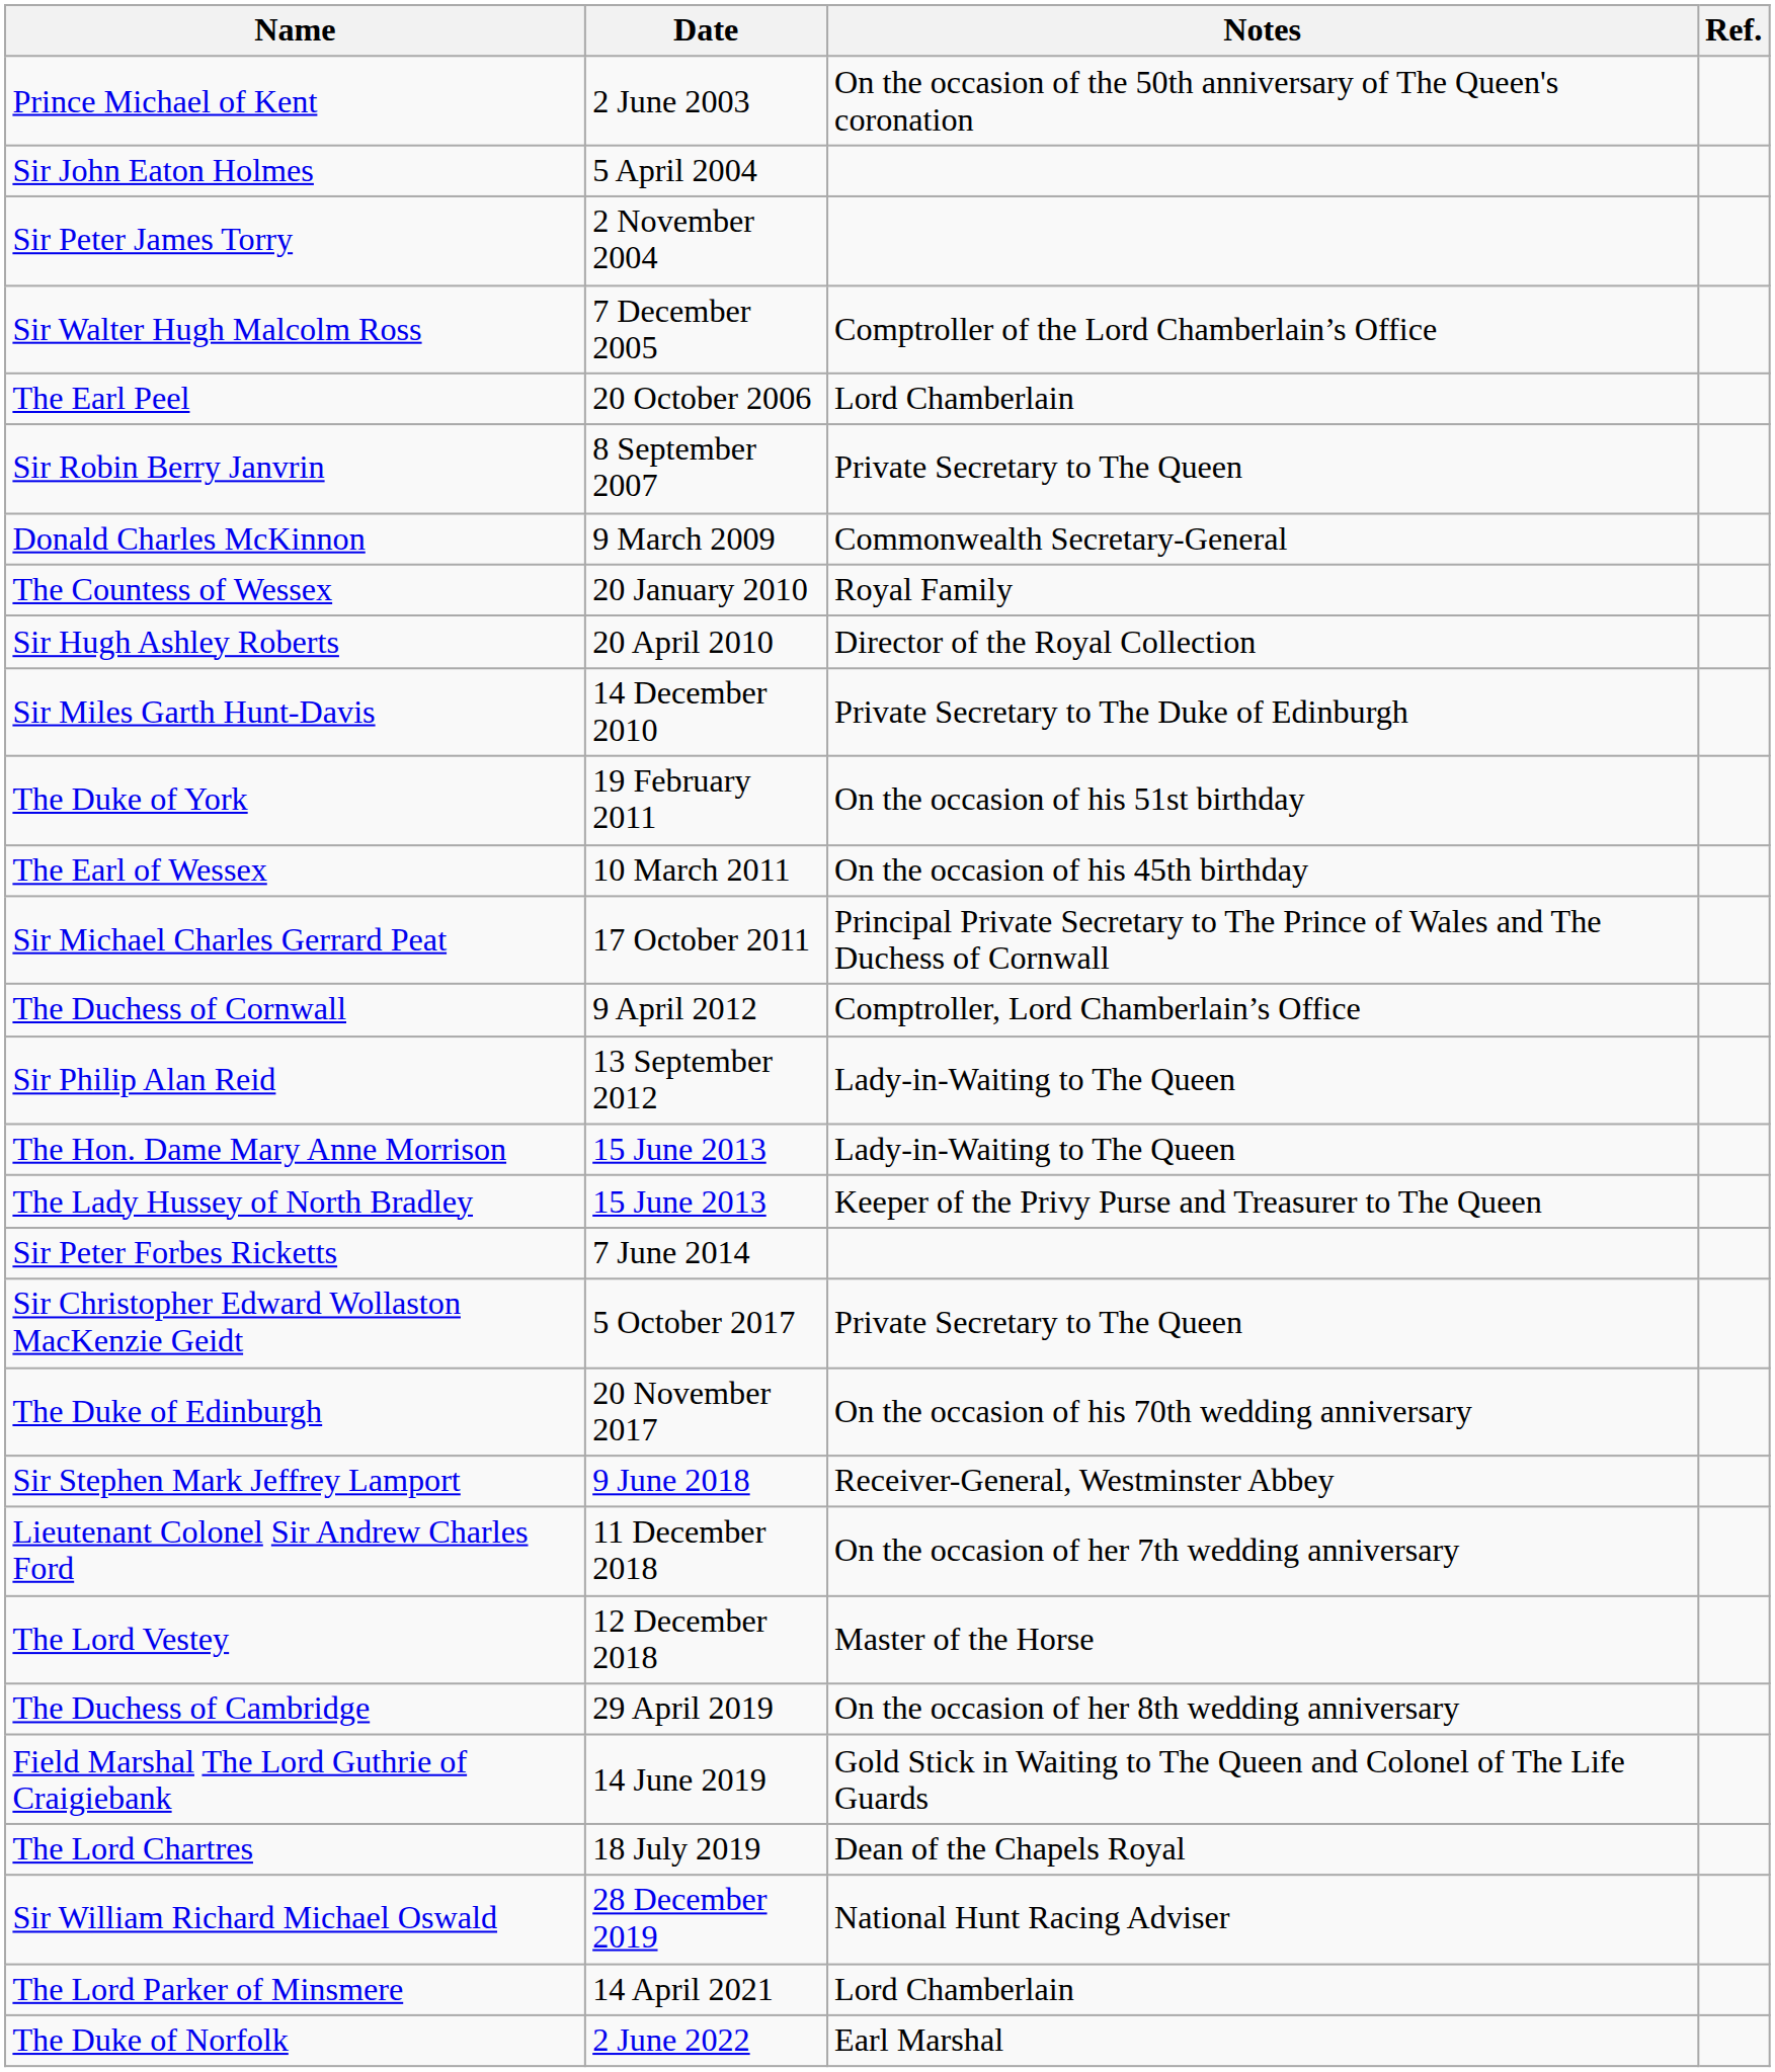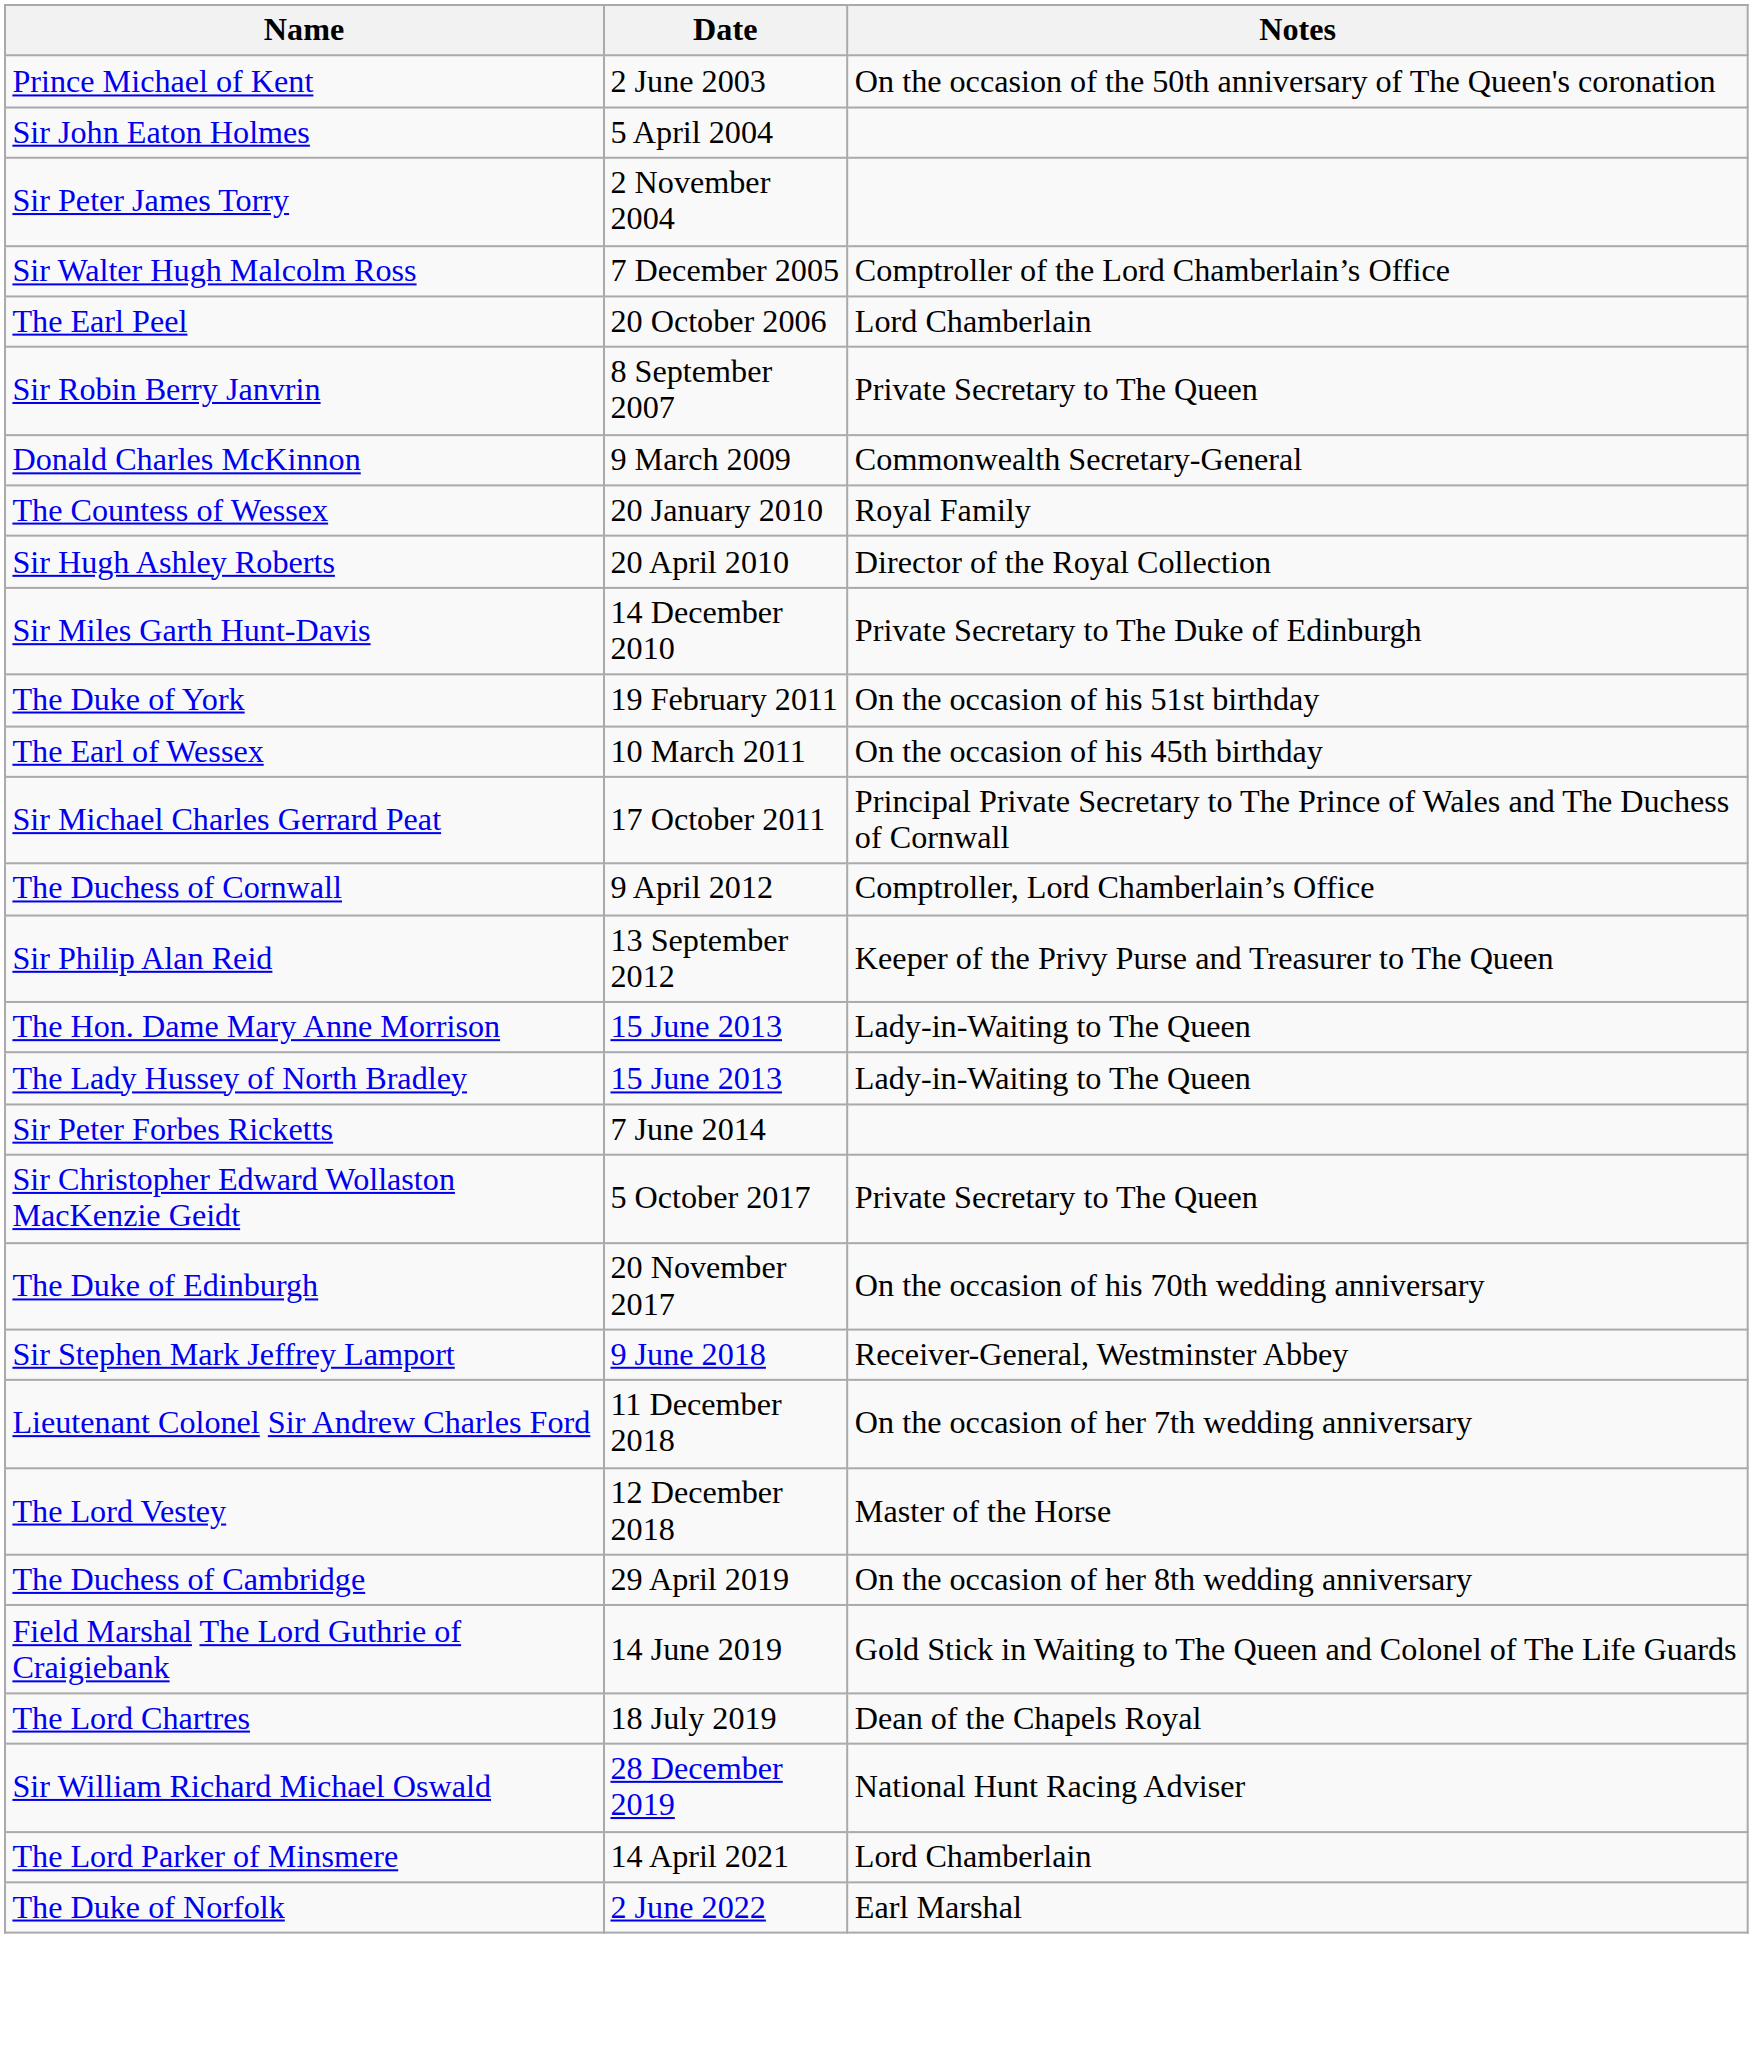- column: Ref.
Sir Philip Alan Reid | Notes: Lady-in-Waiting to The Queen -> Keeper of the Privy Purse and Treasurer to The Queen
The Lady Hussey of North Bradley | Notes: Keeper of the Privy Purse and Treasurer to The Queen -> Lady-in-Waiting to The Queen
